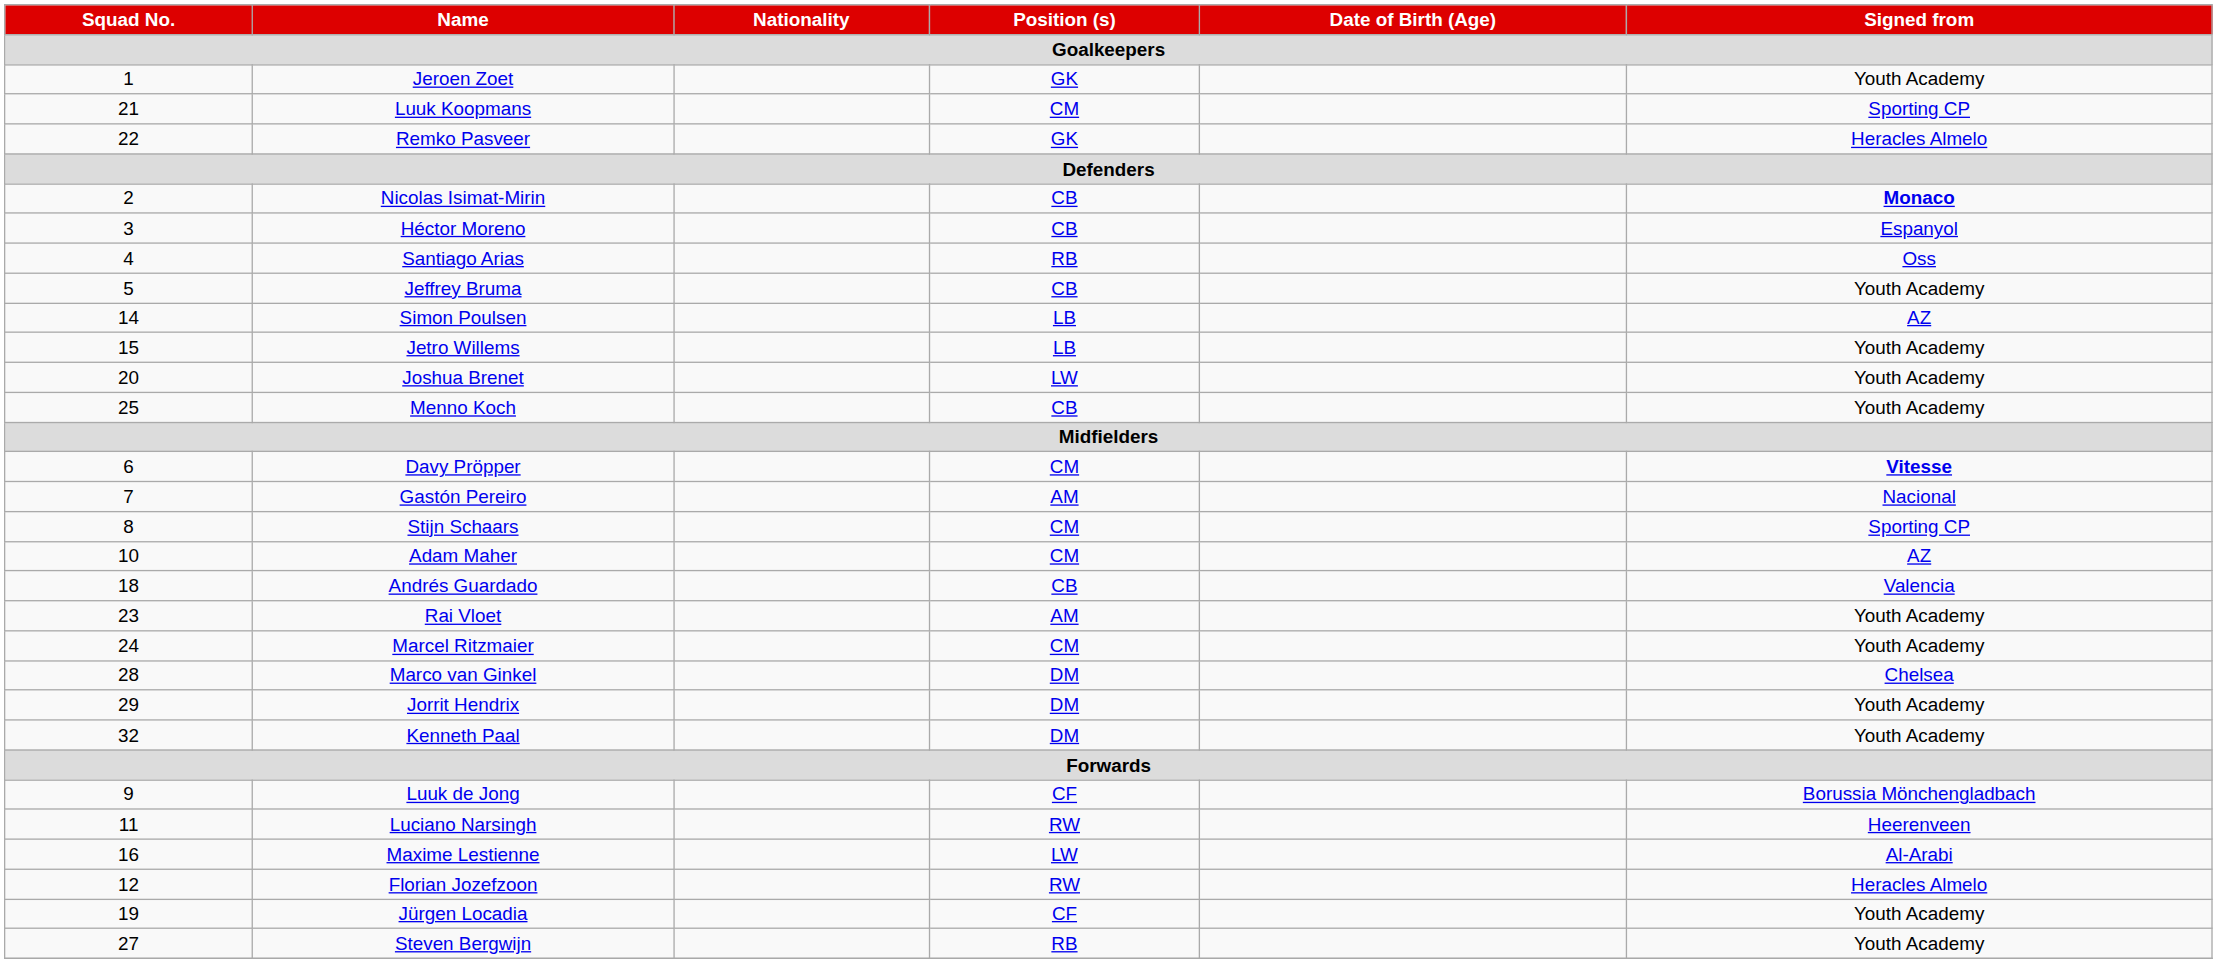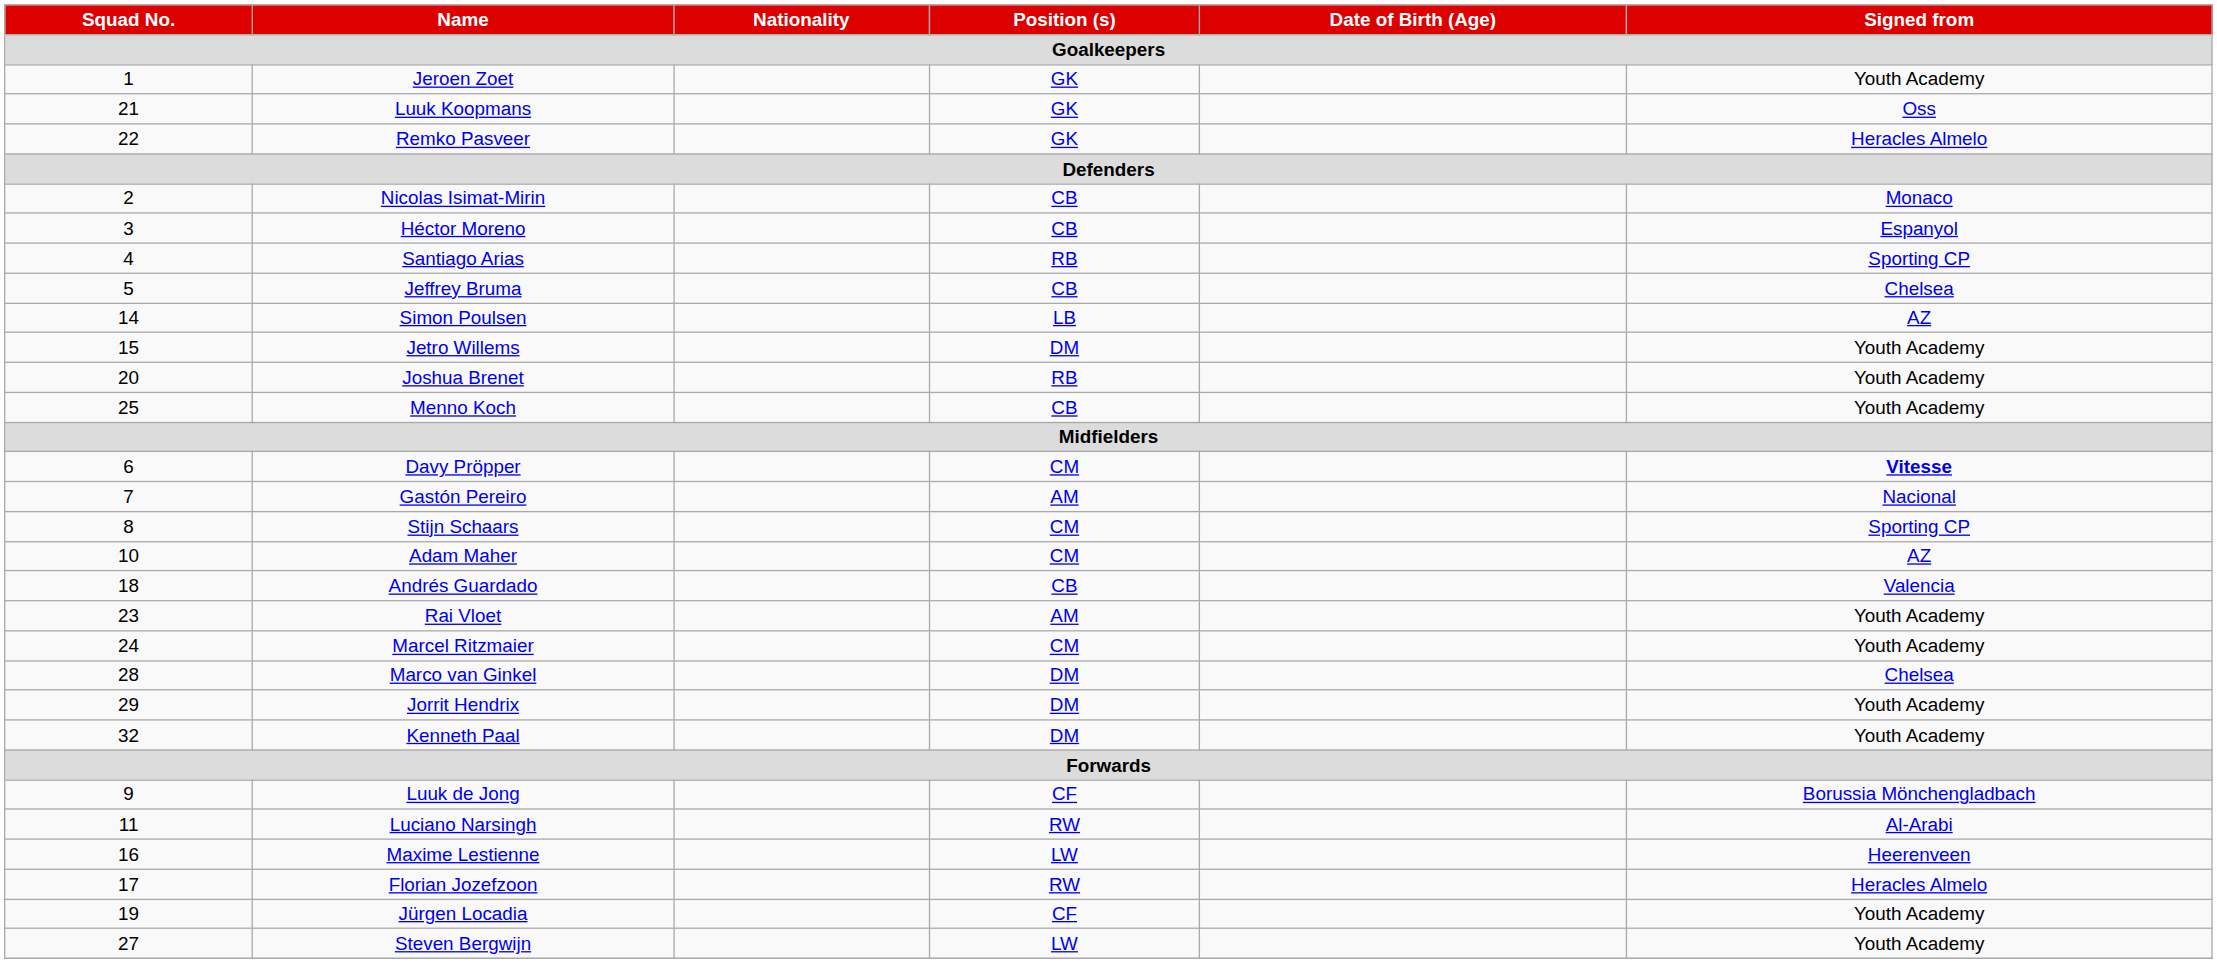Luuk Koopmans | Position (s) / Goalkeepers: CM -> GK
Luuk Koopmans | Signed from / Goalkeepers: Sporting CP -> Oss
Nicolas Isimat-Mirin | Signed from / Goalkeepers: bold -> normal
Santiago Arias | Signed from / Goalkeepers: Oss -> Sporting CP
Jeffrey Bruma | Signed from / Goalkeepers: Youth Academy -> Chelsea
Jetro Willems | Position (s) / Goalkeepers: LB -> DM
Joshua Brenet | Position (s) / Goalkeepers: LW -> RB
Luciano Narsingh | Signed from / Goalkeepers: Heerenveen -> Al-Arabi
Maxime Lestienne | Signed from / Goalkeepers: Al-Arabi -> Heerenveen
Florian Jozefzoon | Squad No. / Goalkeepers: 12 -> 17
Steven Bergwijn | Position (s) / Goalkeepers: RB -> LW
